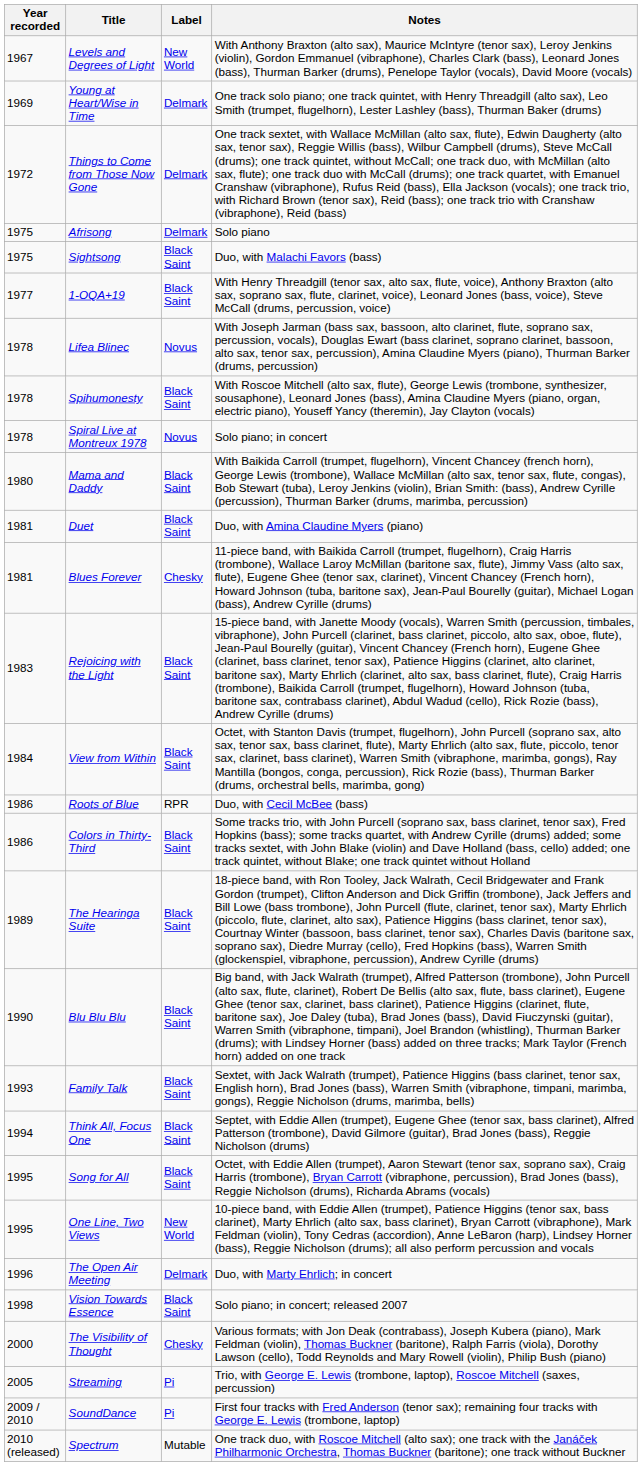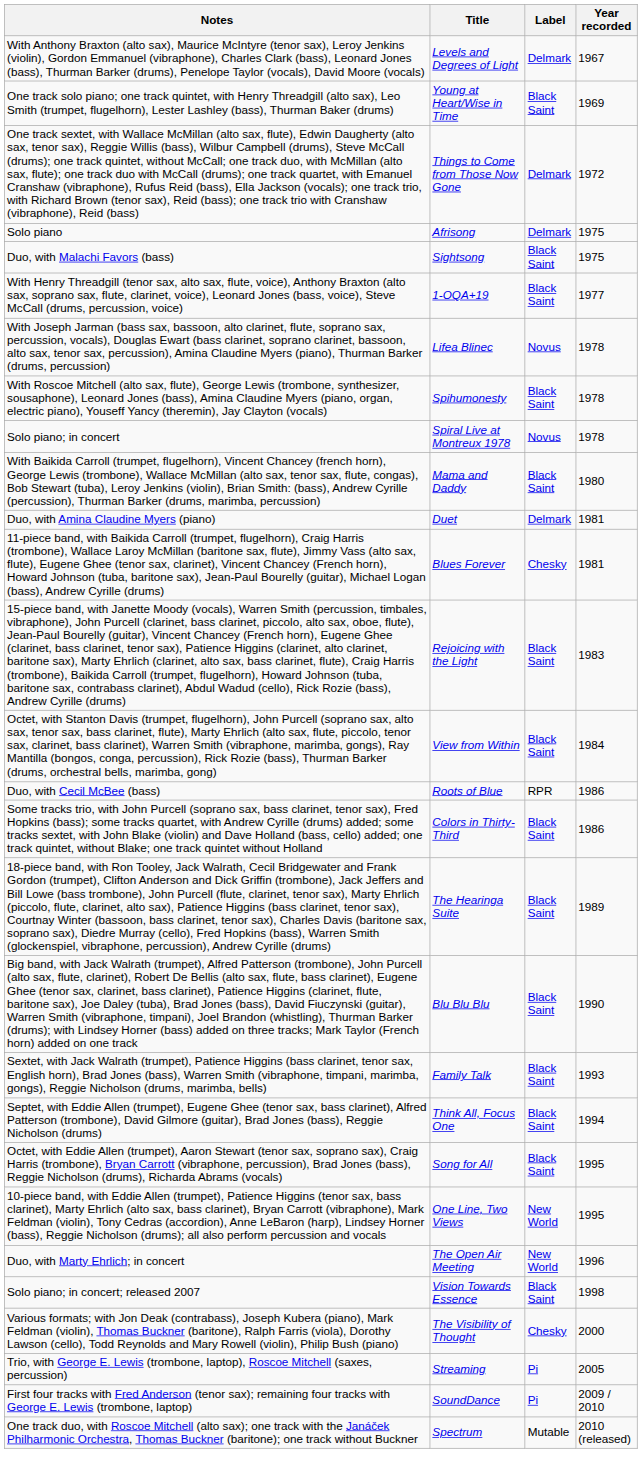columns swapped: Year recorded <-> Notes
Levels and Degrees of Light | Label: New World -> Delmark
Young at Heart/Wise in Time | Label: Delmark -> Black Saint
Duet | Label: Black Saint -> Delmark
The Open Air Meeting | Label: Delmark -> New World
